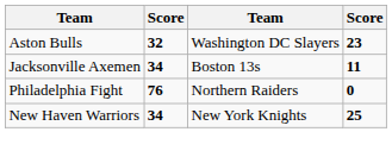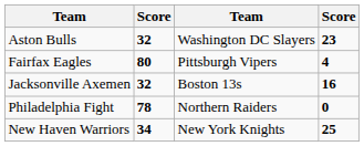+ row: Fairfax Eagles | 80 | Pittsburgh Vipers | 4
Jacksonville Axemen | column 2: 34 -> 32
Jacksonville Axemen | column 4: 11 -> 16
Philadelphia Fight | column 2: 76 -> 78
